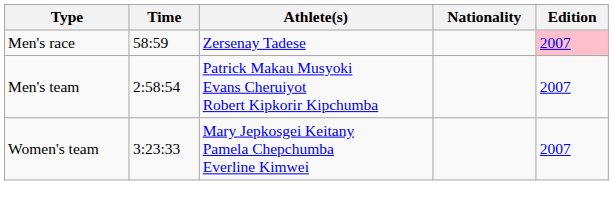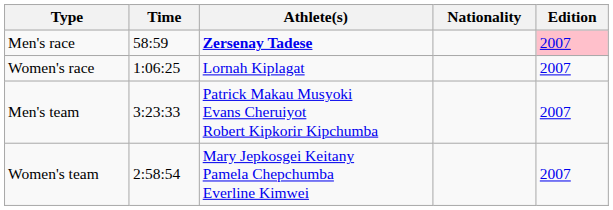Men's race | Athlete(s): normal -> bold
+ row: Women's race | 1:06:25 | Lornah Kiplagat | 2007
Men's team | Time: 2:58:54 -> 3:23:33
Women's team | Time: 3:23:33 -> 2:58:54
